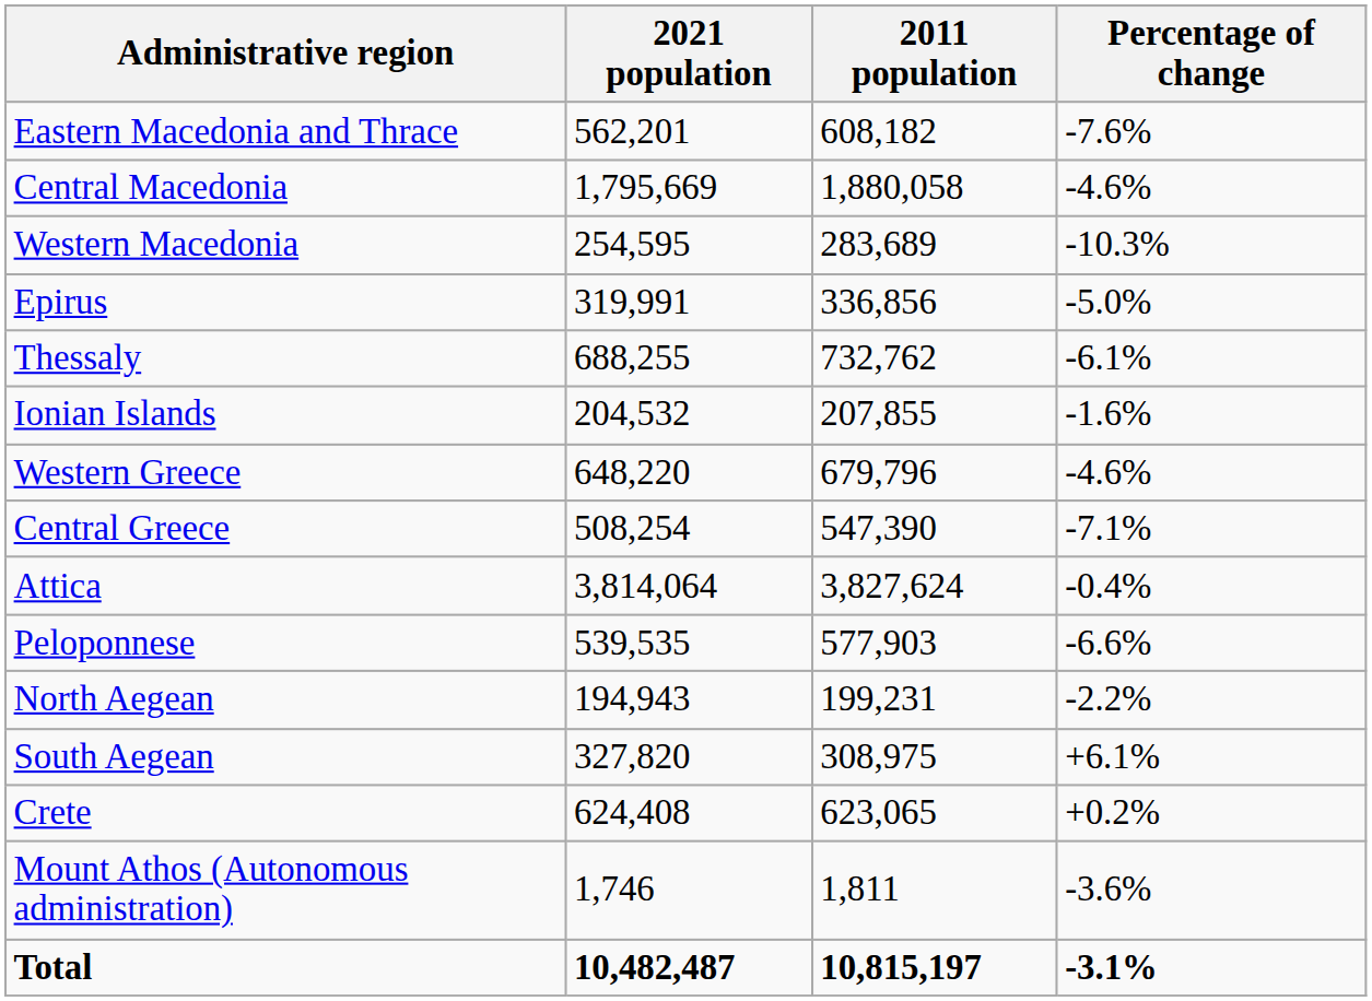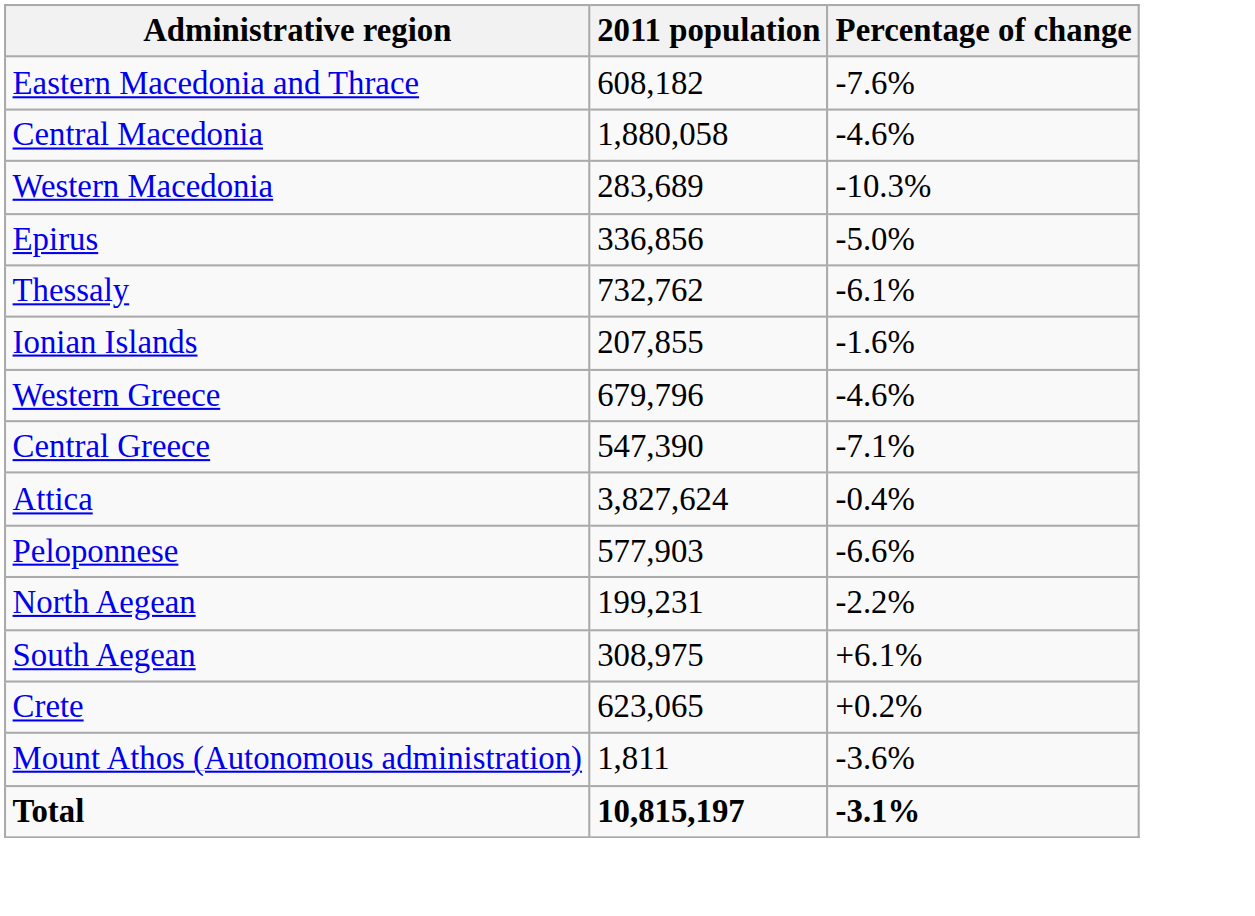- column: 2021 population | 562,201 | 1,795,669 | 254,595 | 319,991 | 688,255 | 204,532 | 648,220 | 508,254 | 3,814,064 | 539,535 | 194,943 | 327,820 | 624,408 | 1,746 | 10,482,487
